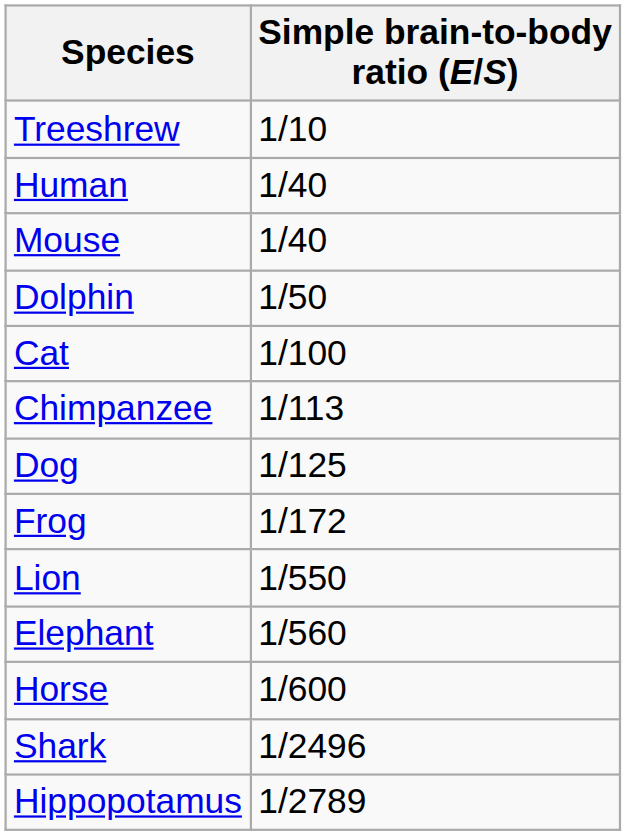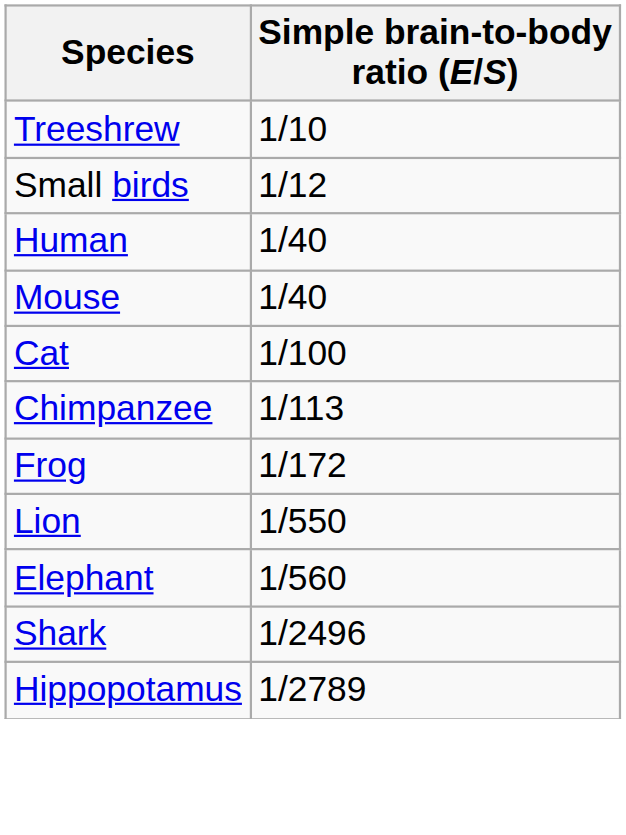+ row: Small birds | 1/12
- row: Dolphin | 1/50
- row: Dog | 1/125
- row: Horse | 1/600
